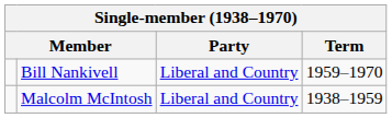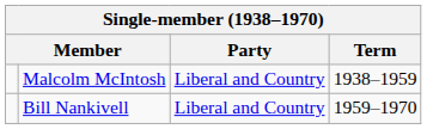rows swapped: Malcolm McIntosh <-> Bill Nankivell
